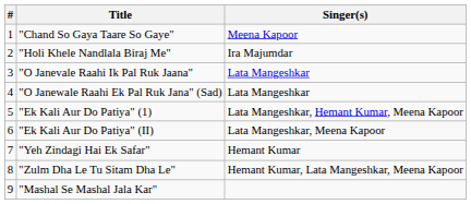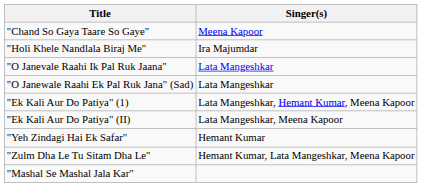- column: # | 1 | 2 | 3 | 4 | 5 | 6 | 7 | 8 | 9
